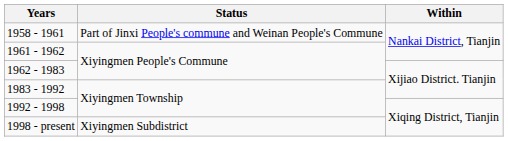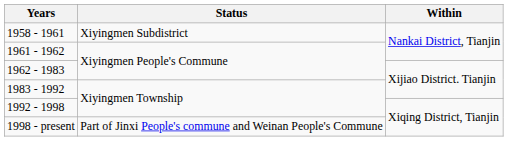1958 - 1961 | Status: Part of Jinxi People's commune and Weinan People's Commune -> Xiyingmen Subdistrict
1998 - present | Status: Xiyingmen Subdistrict -> Part of Jinxi People's commune and Weinan People's Commune
